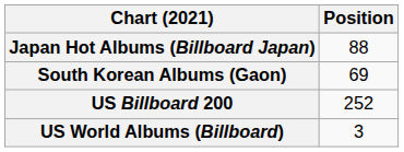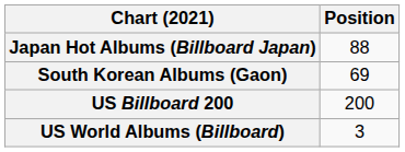US Billboard 200 | Position: 252 -> 200
